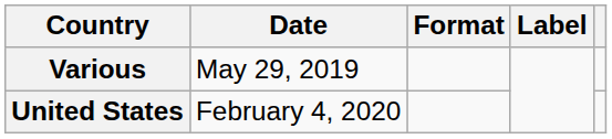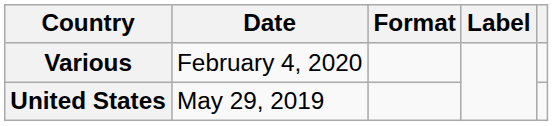Various | Date: May 29, 2019 -> February 4, 2020
United States | Date: February 4, 2020 -> May 29, 2019
